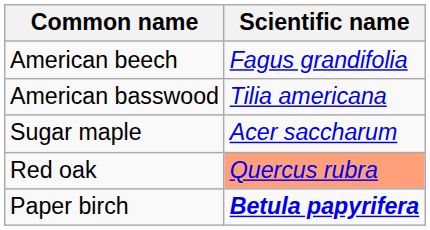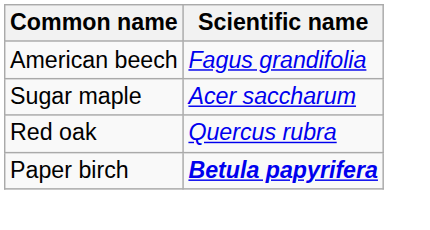- row: American basswood | Tilia americana
Red oak | Scientific name: lightsalmon background -> no background
